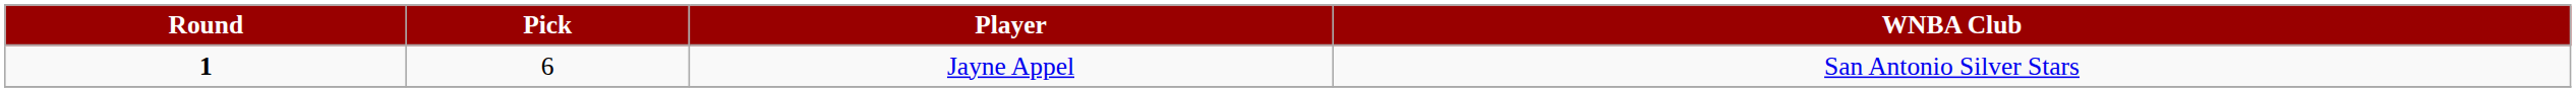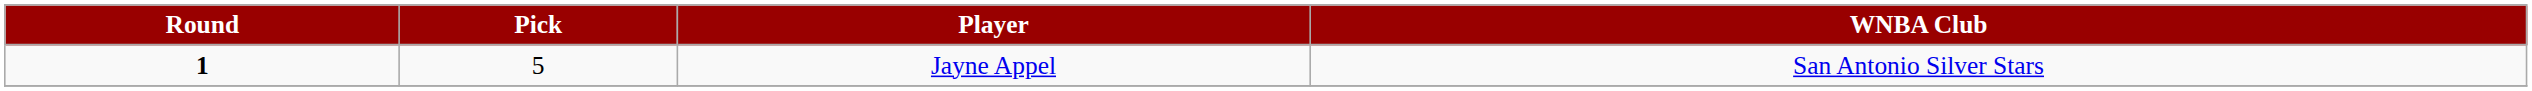Jayne Appel | Pick: 6 -> 5
